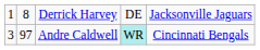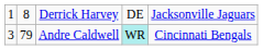Andre Caldwell | column 2: 97 -> 79
